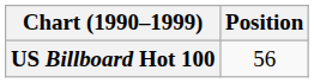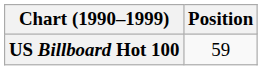US Billboard Hot 100 | Position: 56 -> 59
